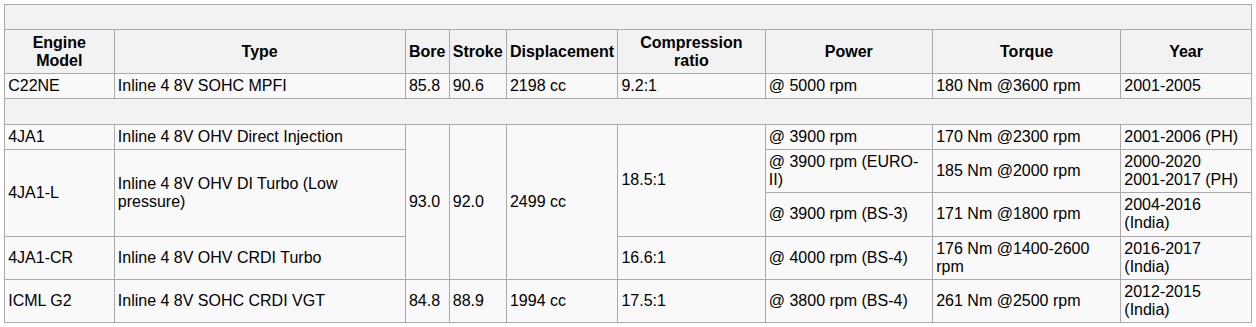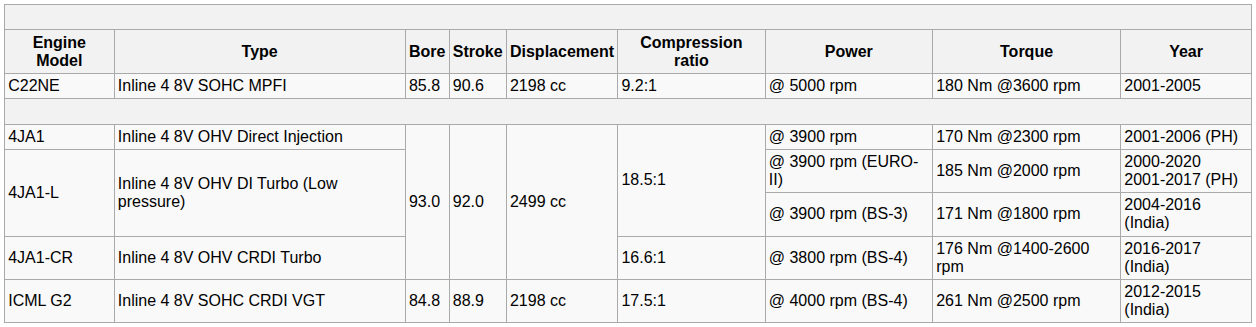4JA1-CR | Power: @ 4000 rpm (BS-4) -> @ 3800 rpm (BS-4)
ICML G2 | Displacement: 1994 cc -> 2198 cc
ICML G2 | Power: @ 3800 rpm (BS-4) -> @ 4000 rpm (BS-4)
